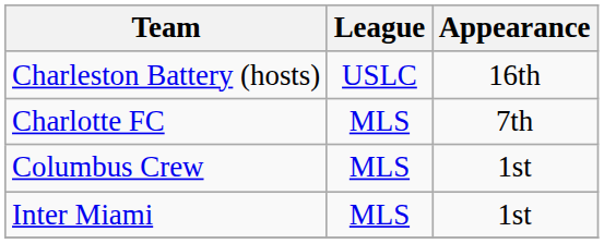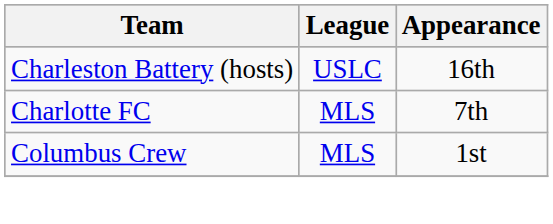- row: Inter Miami | MLS | 1st
